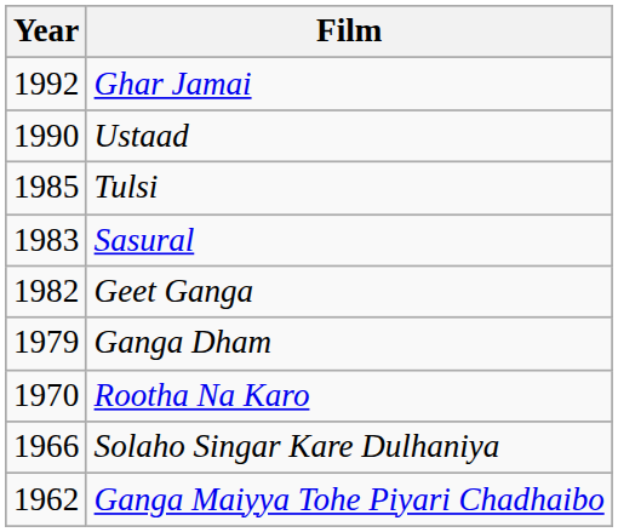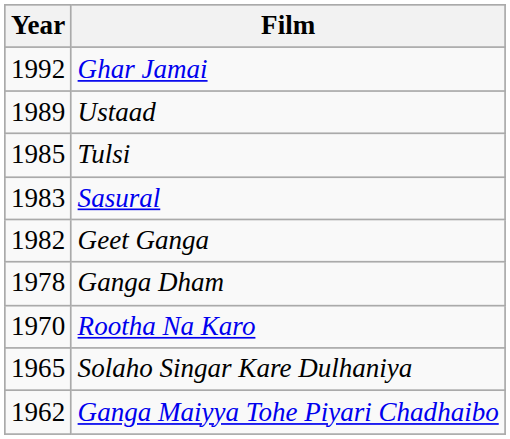Ustaad | Year: 1990 -> 1989
Ganga Dham | Year: 1979 -> 1978
Solaho Singar Kare Dulhaniya | Year: 1966 -> 1965
